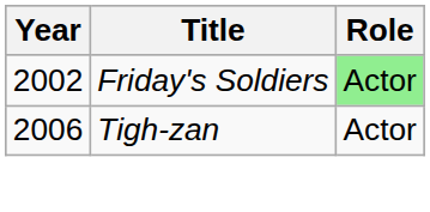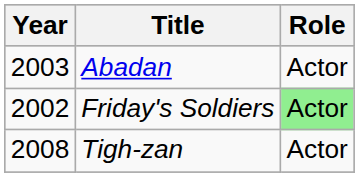+ row: 2003 | Abadan | Actor
Tigh-zan | Year: 2006 -> 2008
